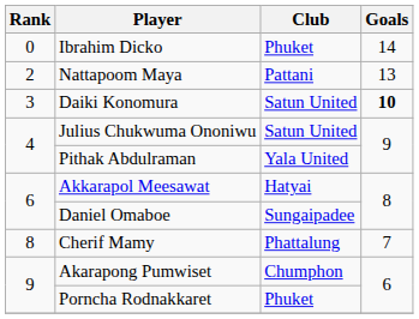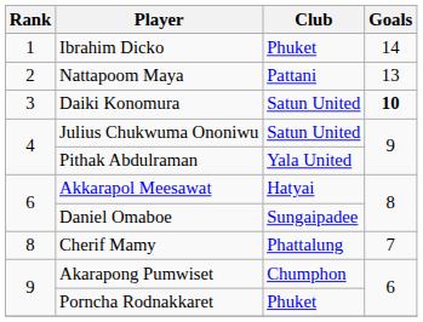Ibrahim Dicko | Rank: 0 -> 1
